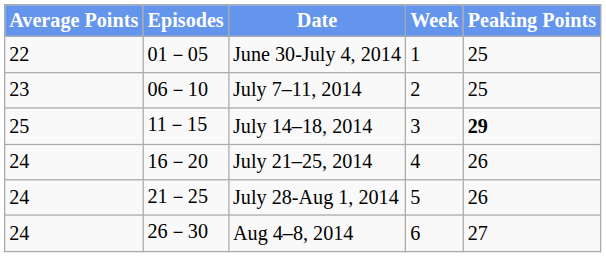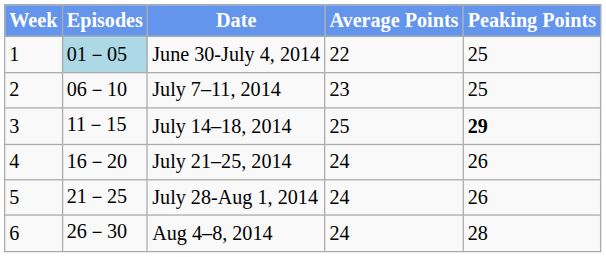columns swapped: Week <-> Average Points
June 30-July 4, 2014 | Episodes: no background -> lightblue background
Aug 4–8, 2014 | Peaking Points: 27 -> 28
